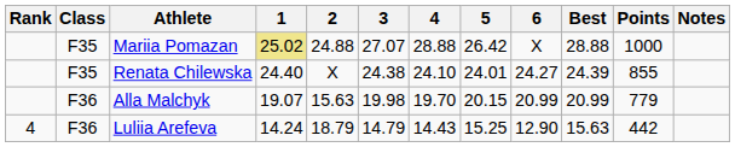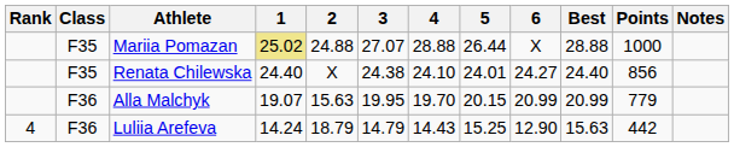Mariia Pomazan | 5: 26.42 -> 26.44
Renata Chilewska | Best: 24.39 -> 24.40
Renata Chilewska | Points: 855 -> 856
Alla Malchyk | 3: 19.98 -> 19.95
